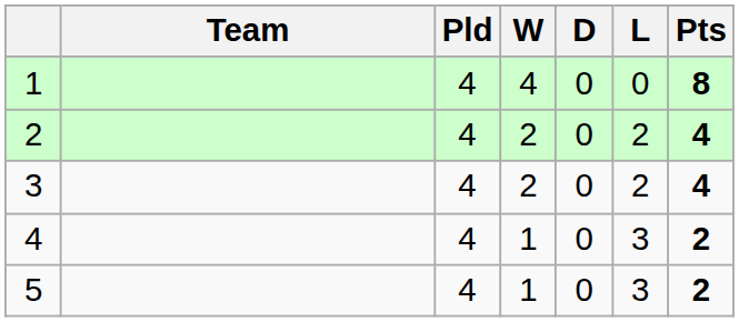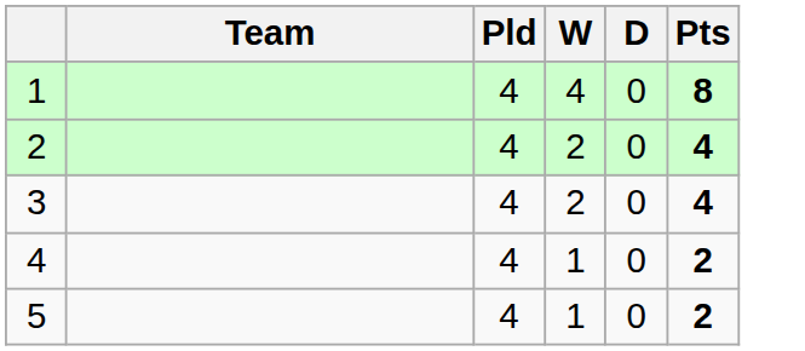- column: L | 0 | 2 | 2 | 3 | 3
